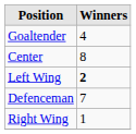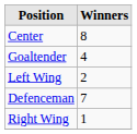rows swapped: Center <-> Goaltender
Left Wing | Winners: bold -> normal
